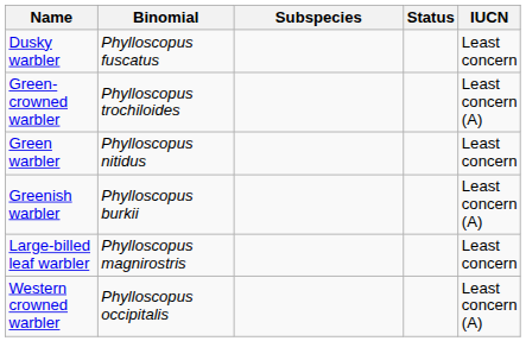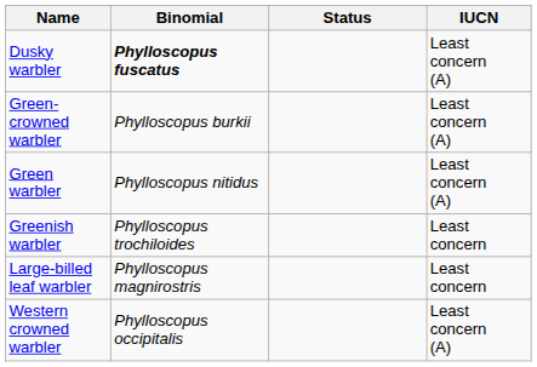- column: Subspecies
Dusky warbler | Binomial: normal -> bold
Dusky warbler | IUCN: Least concern -> Least concern (A)
Green-crowned warbler | Binomial: Phylloscopus trochiloides -> Phylloscopus burkii
Green warbler | IUCN: Least concern -> Least concern (A)
Greenish warbler | Binomial: Phylloscopus burkii -> Phylloscopus trochiloides
Greenish warbler | IUCN: Least concern (A) -> Least concern
